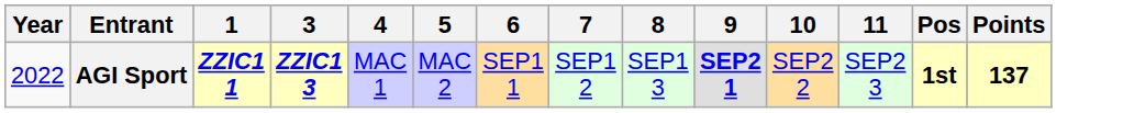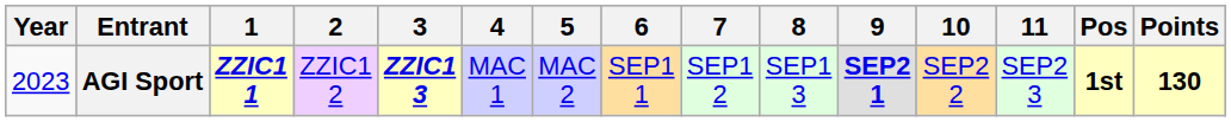+ column: 2 | ZZIC1 2
AGI Sport | Year: 2022 -> 2023
AGI Sport | Points: 137 -> 130
